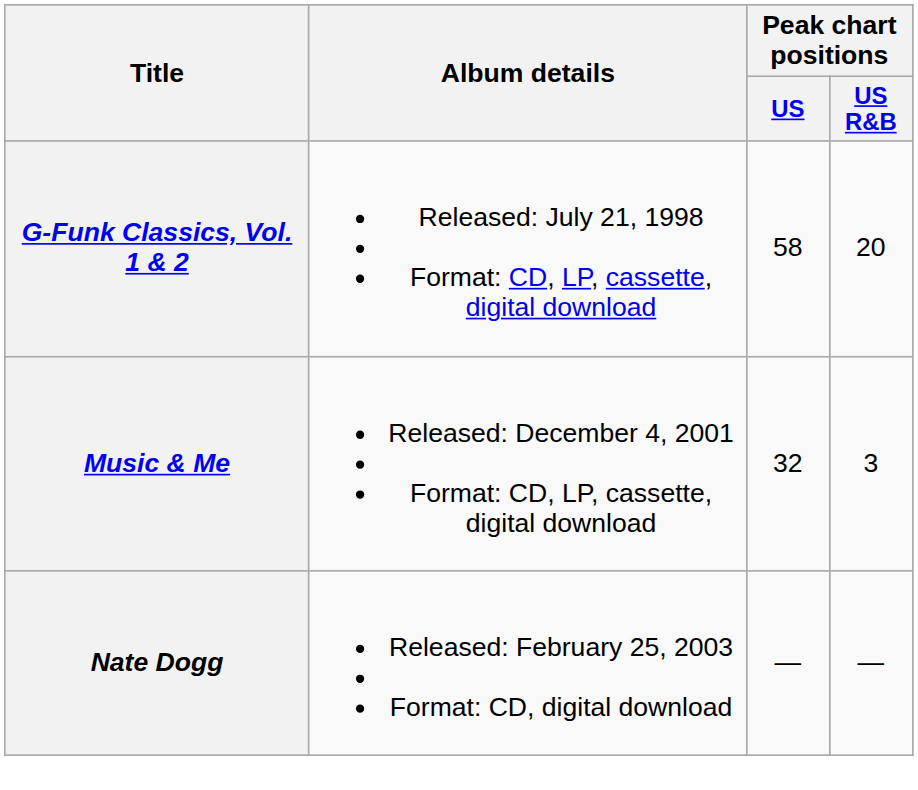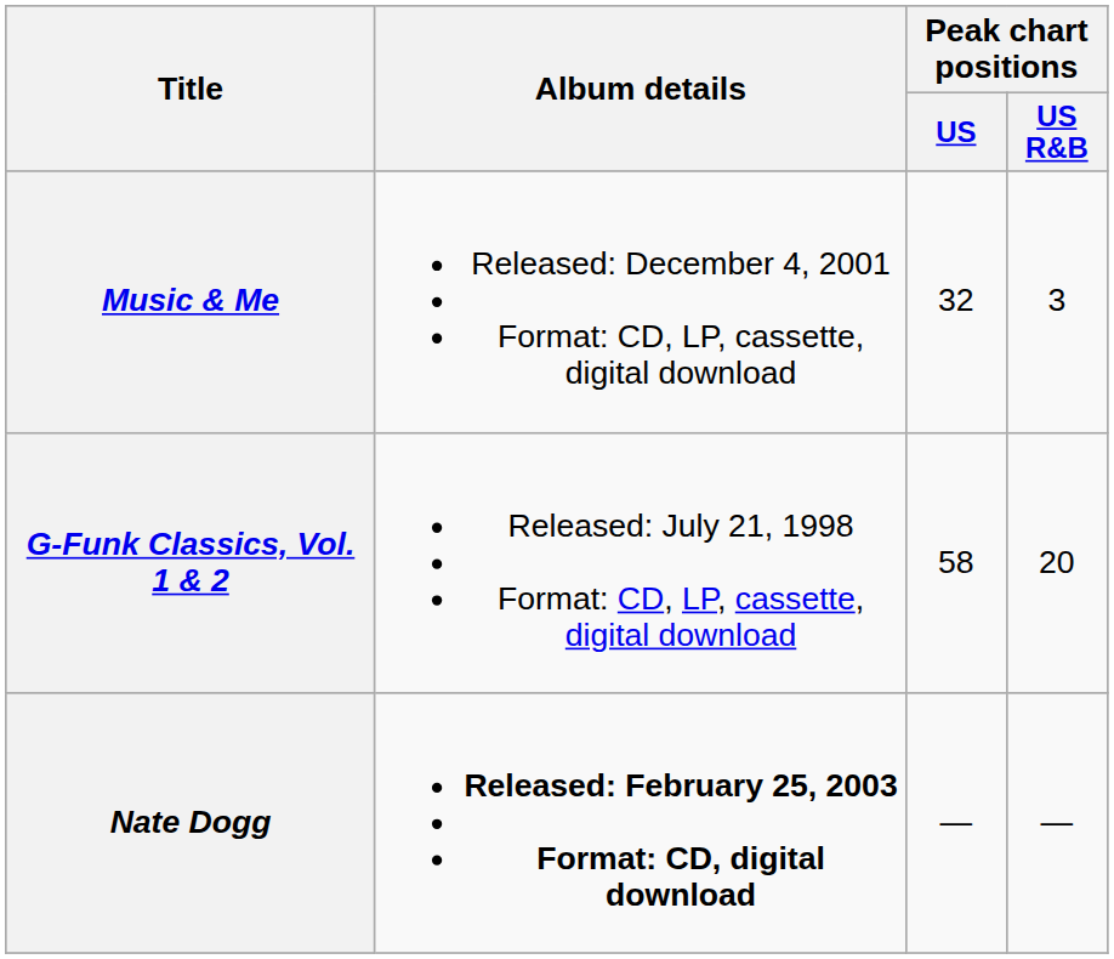rows swapped: G-Funk Classics, Vol. 1 & 2 <-> Music & Me
Nate Dogg | Album details: normal -> bold
